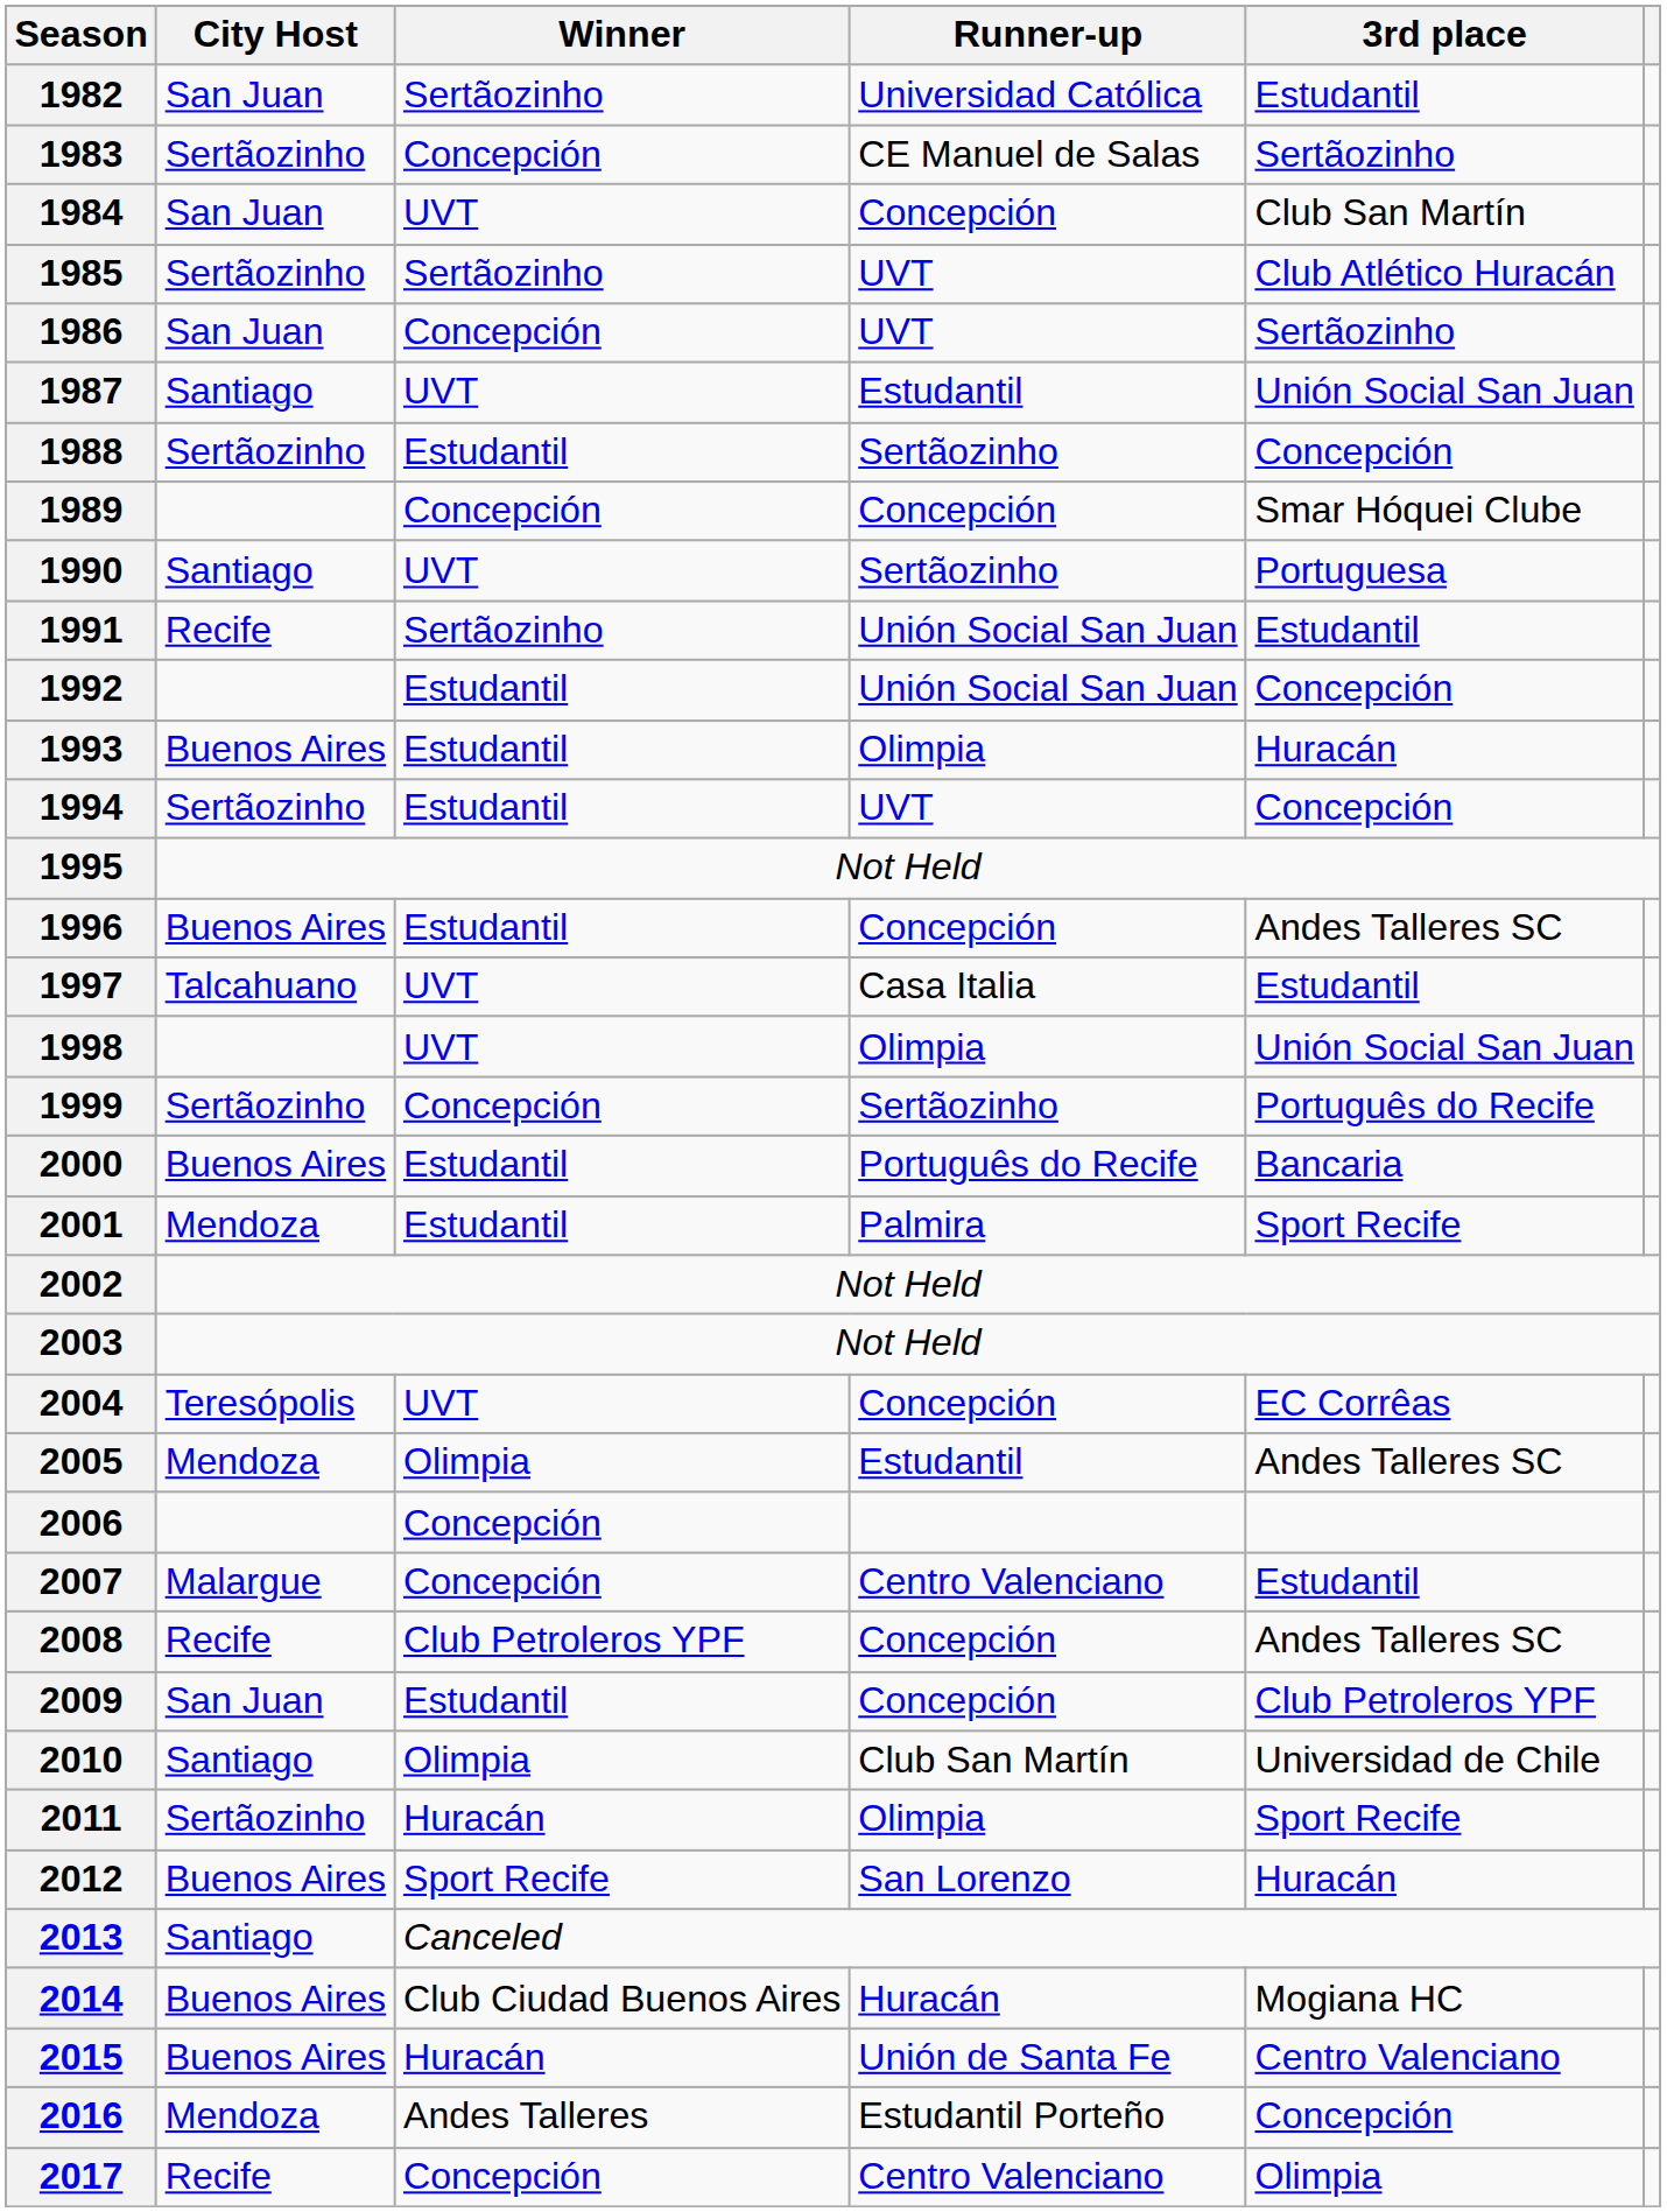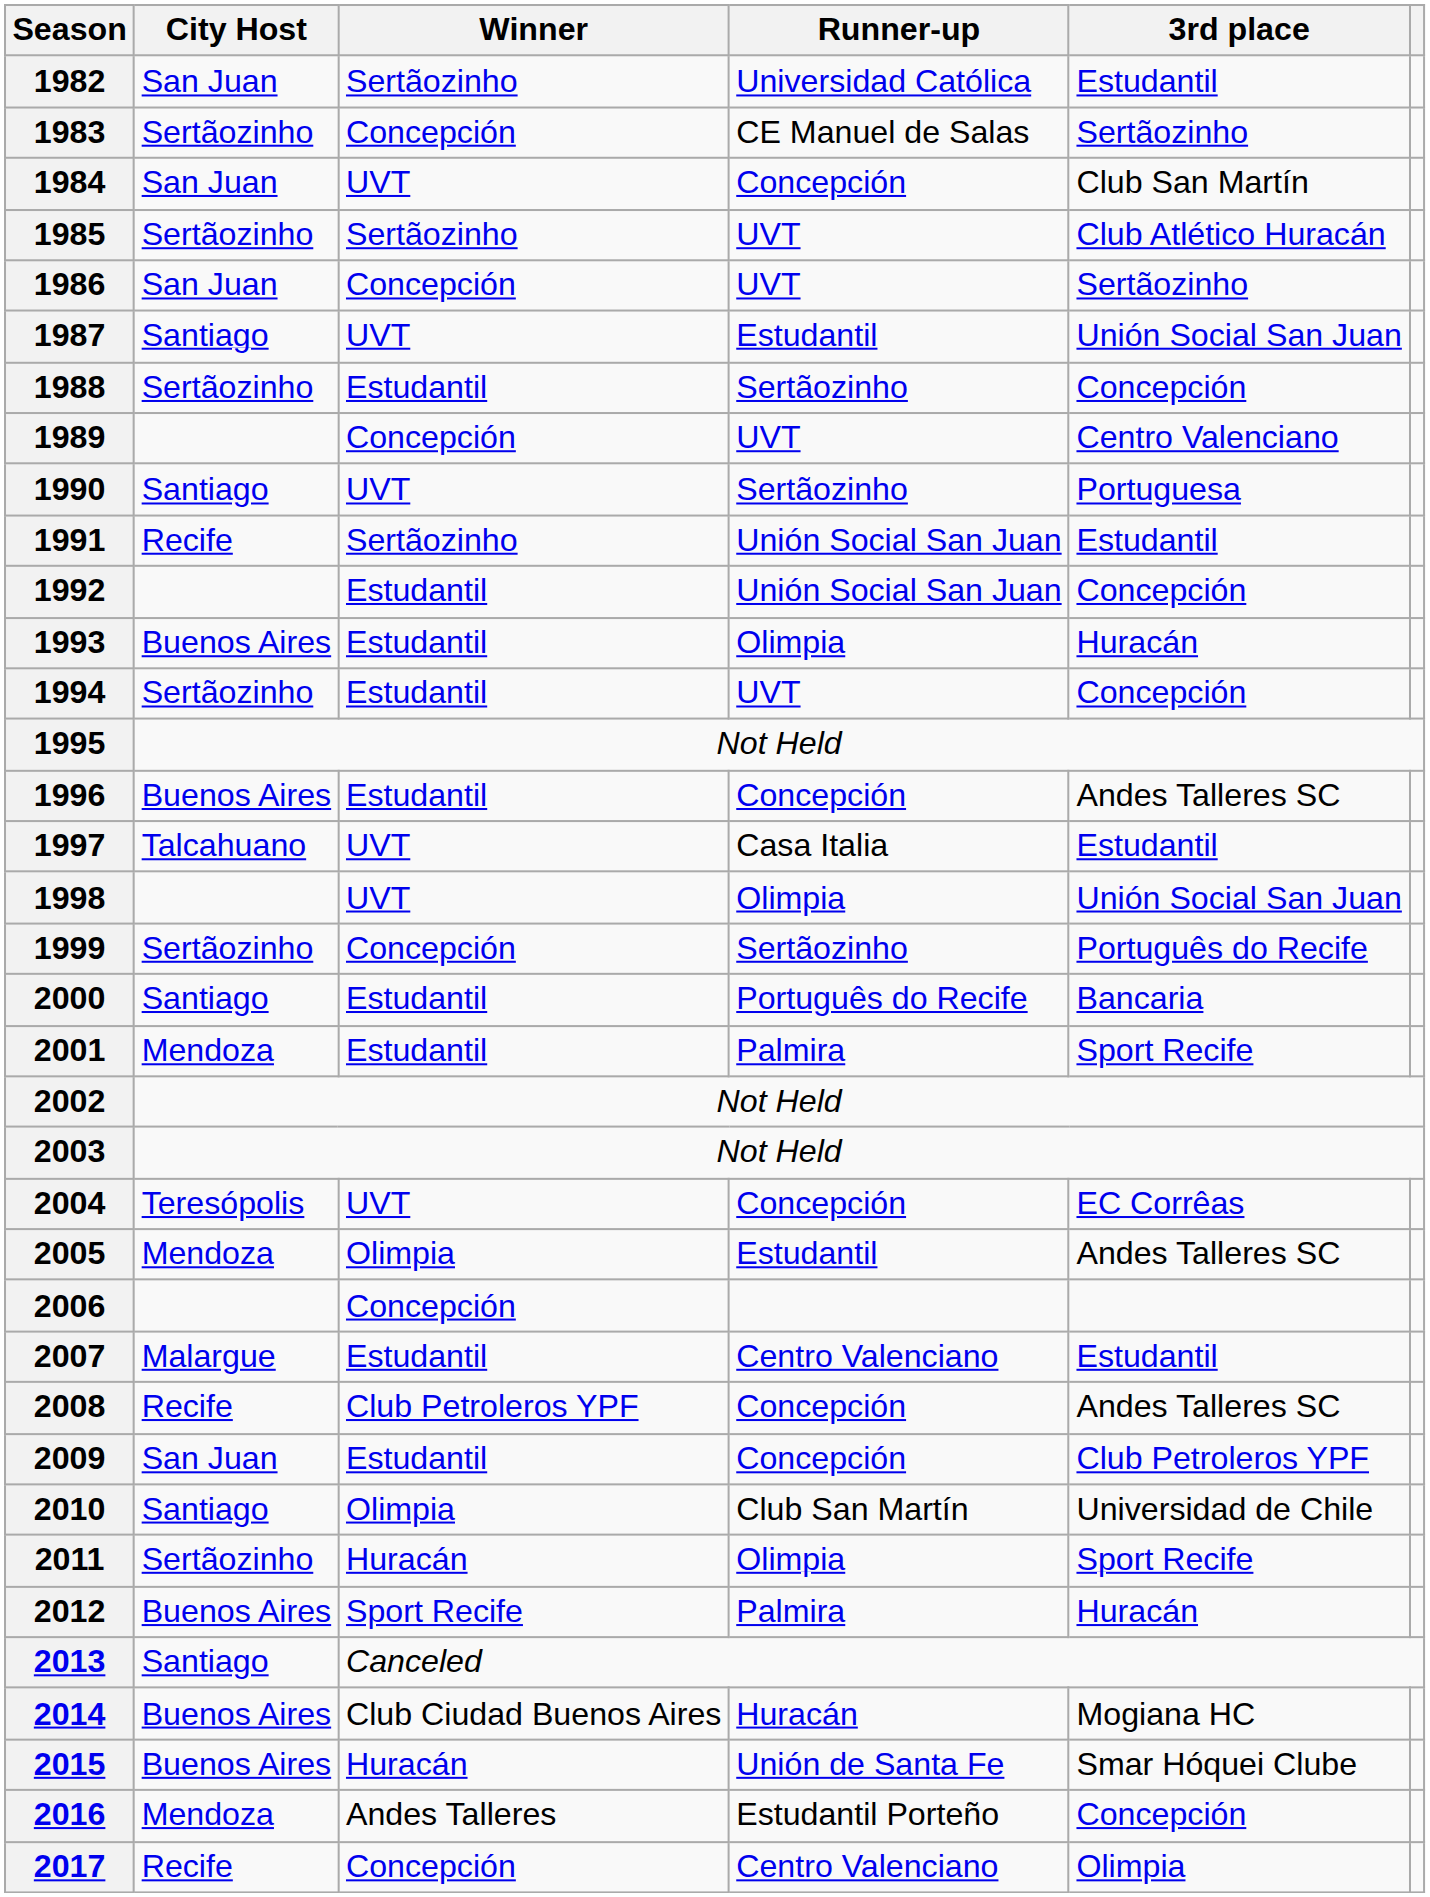1989 | Runner-up: Concepción -> UVT
1989 | 3rd place: Smar Hóquei Clube -> Centro Valenciano
2000 | City Host: Buenos Aires -> Santiago
2007 | Winner: Concepción -> Estudantil
2012 | Runner-up: San Lorenzo -> Palmira
2015 | 3rd place: Centro Valenciano -> Smar Hóquei Clube
